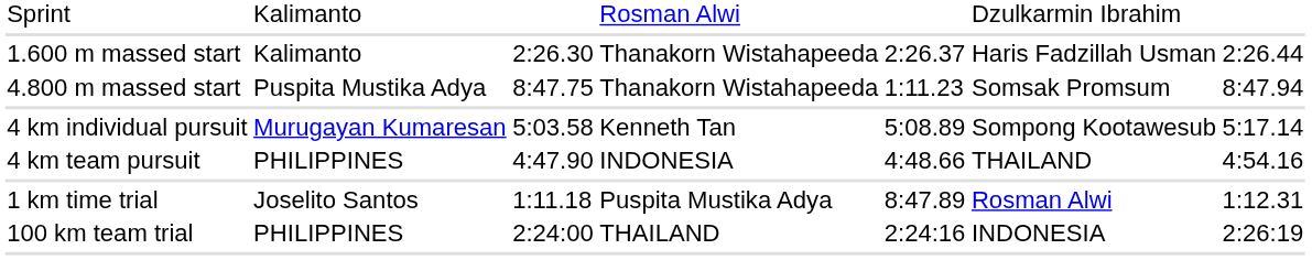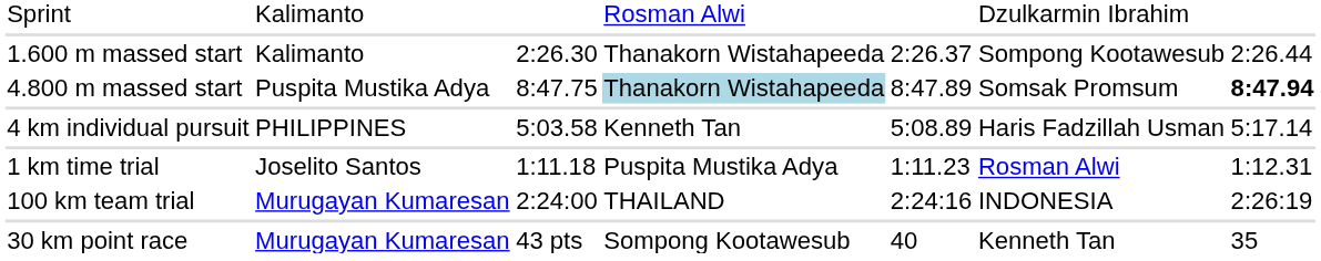1.600 m massed start | column 6: Haris Fadzillah Usman -> Sompong Kootawesub
4.800 m massed start | column 4: no background -> lightblue background
4.800 m massed start | column 5: 1:11.23 -> 8:47.89
4.800 m massed start | column 7: normal -> bold
4 km individual pursuit | column 2: Murugayan Kumaresan -> PHILIPPINES
4 km individual pursuit | column 6: Sompong Kootawesub -> Haris Fadzillah Usman
- row: 4 km team pursuit | PHILIPPINES | 4:47.90 | INDONESIA | 4:48.66 | THAILAND | 4:54.16
1 km time trial | column 5: 8:47.89 -> 1:11.23
100 km team trial | column 2: PHILIPPINES -> Murugayan Kumaresan
+ row: 30 km point race | Murugayan Kumaresan | 43 pts | Sompong Kootawesub | 40 | Kenneth Tan | 35
